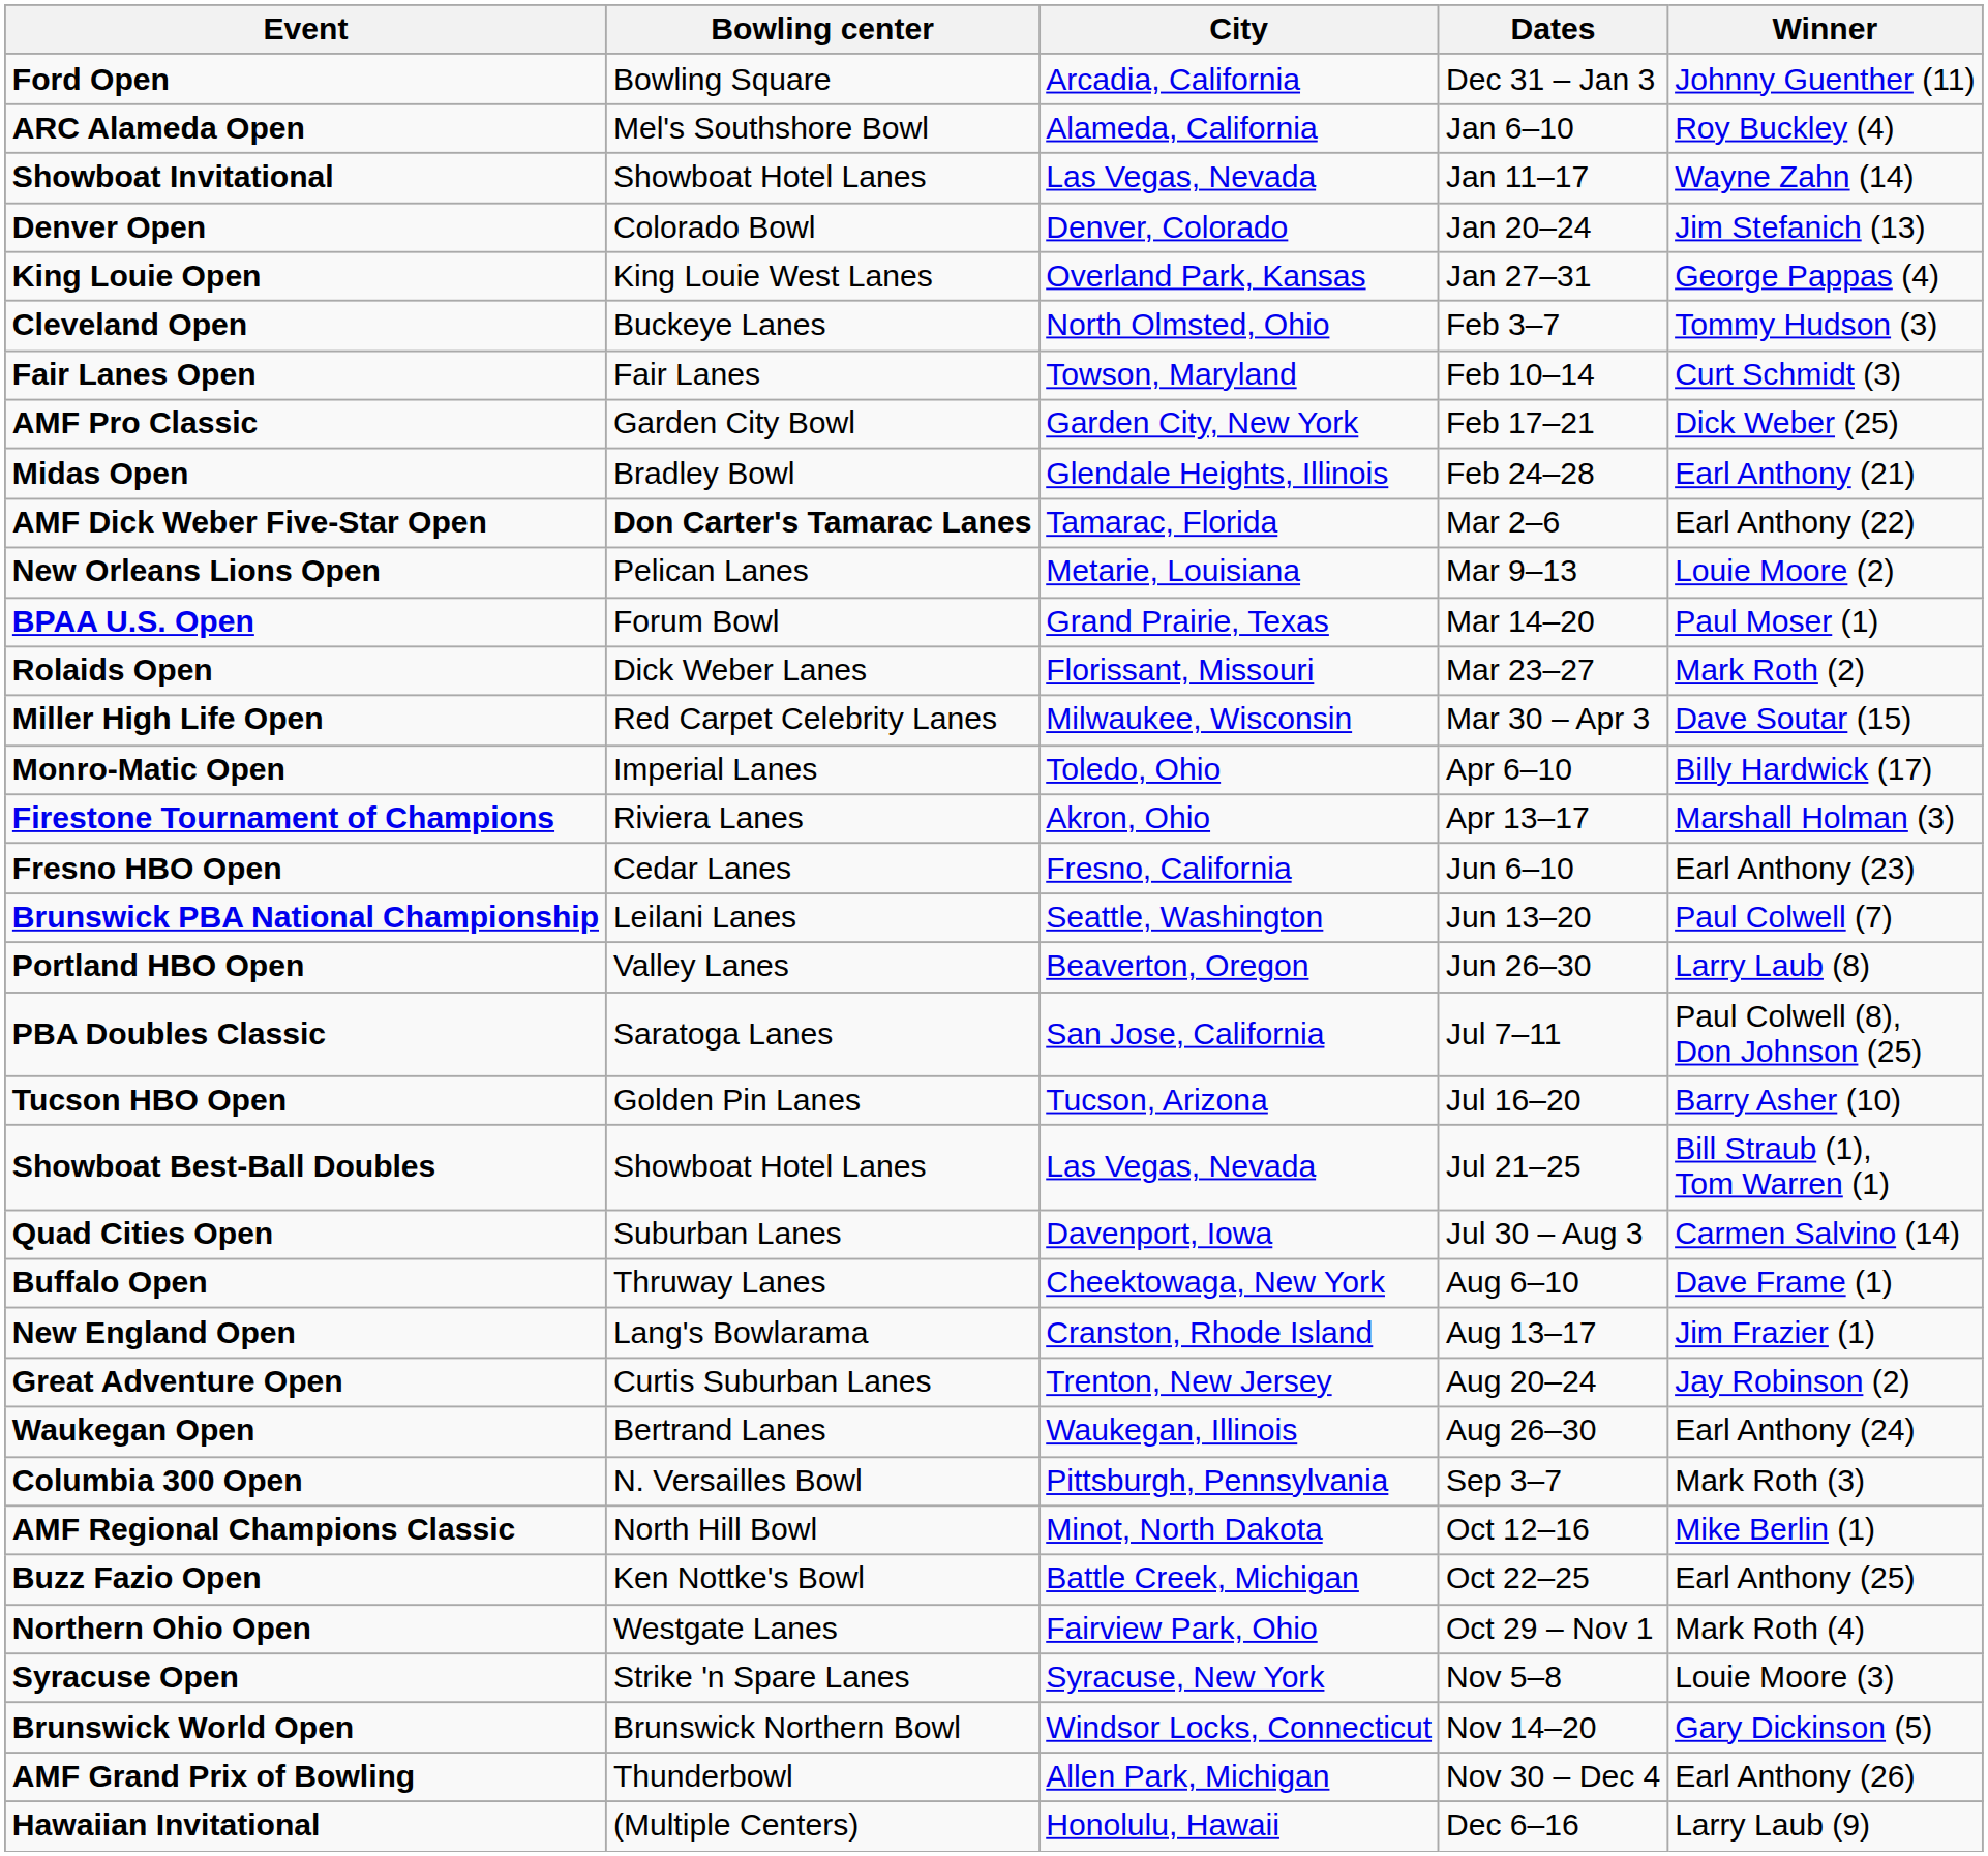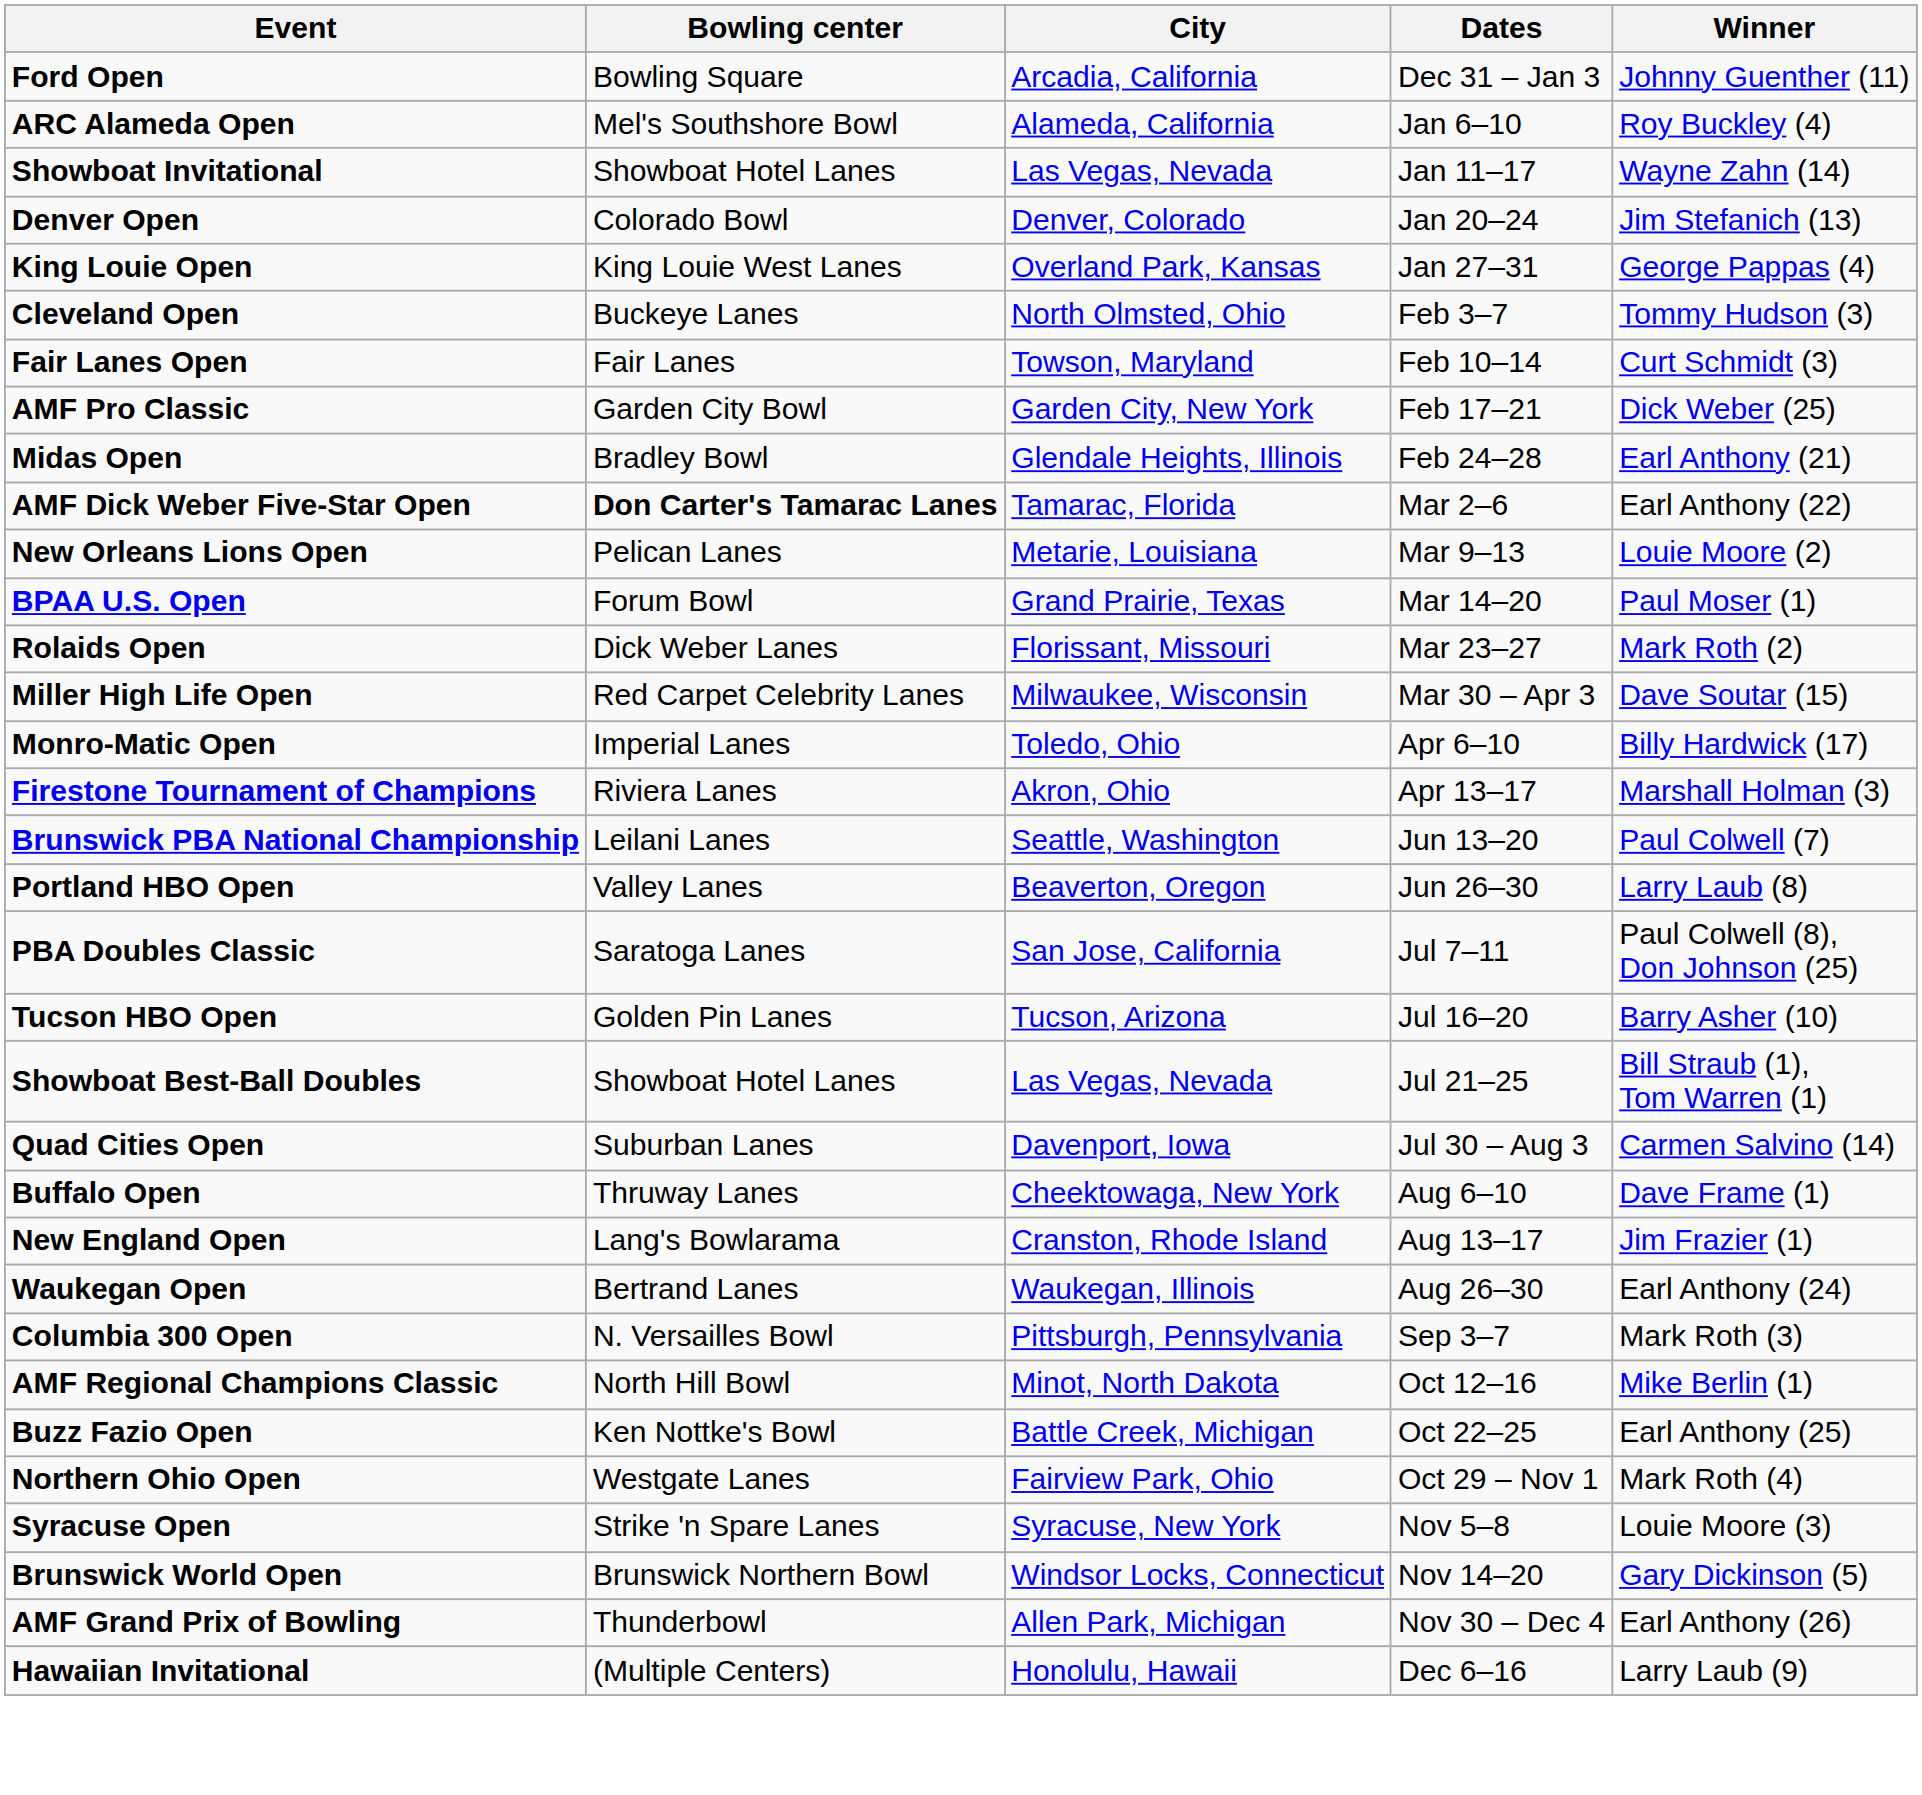- row: Fresno HBO Open | Cedar Lanes | Fresno, California | Jun 6–10 | Earl Anthony (23)
- row: Great Adventure Open | Curtis Suburban Lanes | Trenton, New Jersey | Aug 20–24 | Jay Robinson (2)
